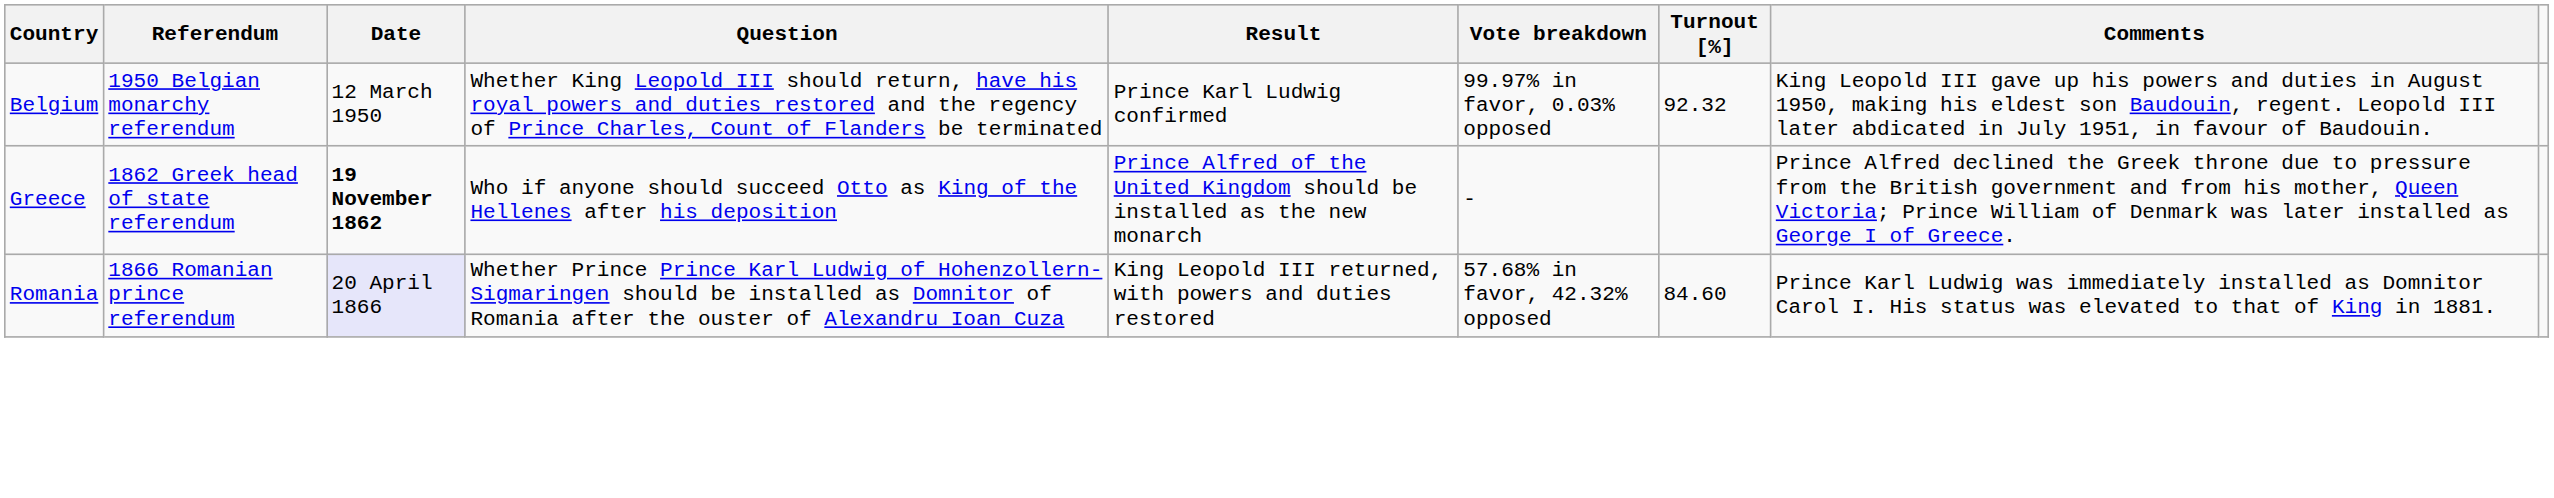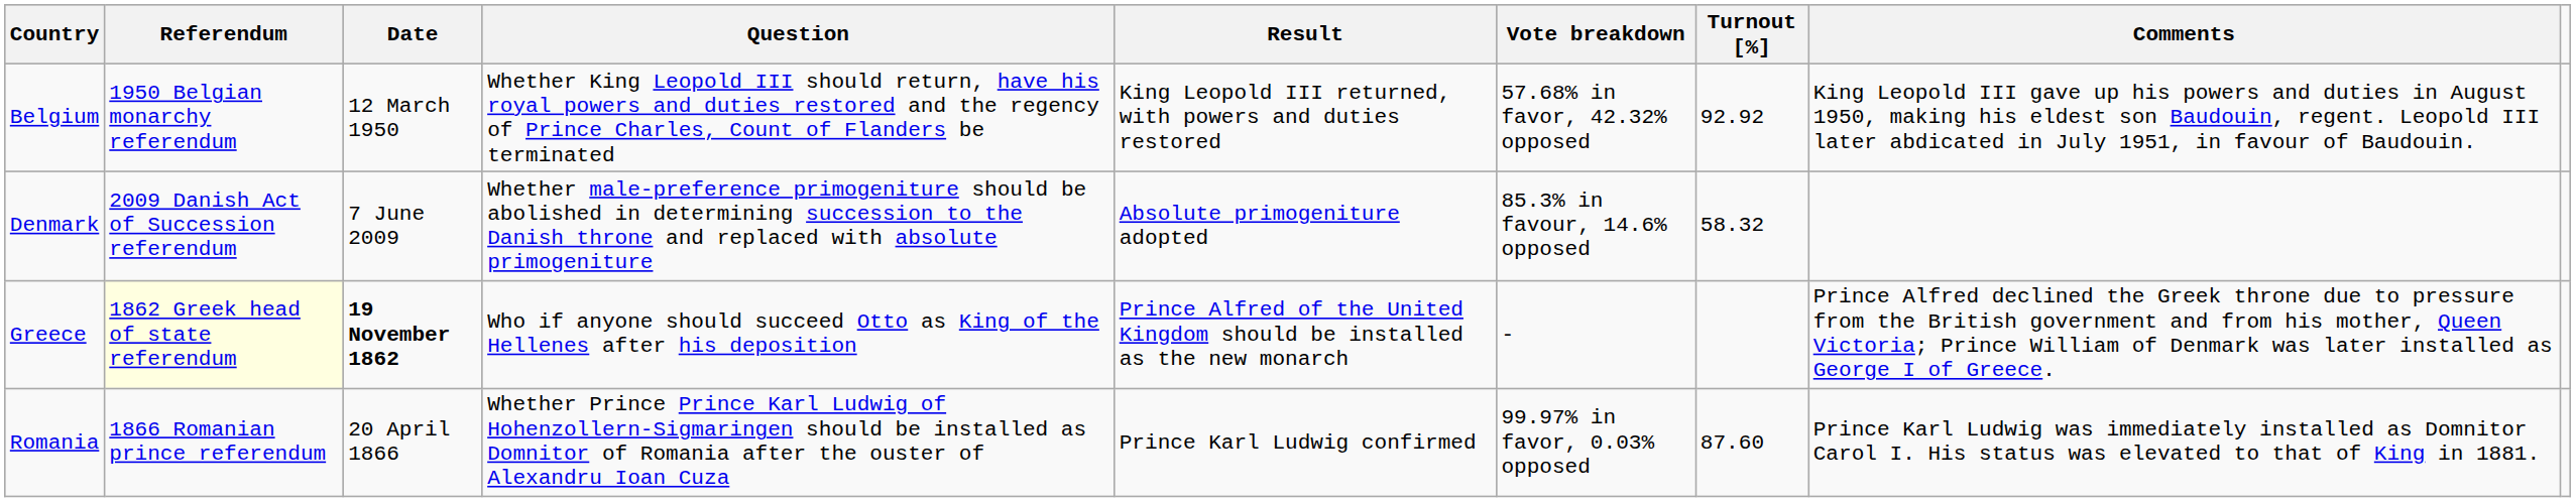Belgium | Result: Prince Karl Ludwig confirmed -> King Leopold III returned, with powers and duties restored
Belgium | Vote breakdown: 99.97% in favor, 0.03% opposed -> 57.68% in favor, 42.32% opposed
Belgium | Turnout [%]: 92.32 -> 92.92
+ row: Denmark | 2009 Danish Act of Succession referendum | 7 June 2009 | Whether male-preference primogeniture should be abolished in determining succession to the Danish throne and replaced with absolute primogeniture | Absolute primogeniture adopted | 85.3% in favour, 14.6% opposed | 58.32
Greece | Referendum: no background -> lightyellow background
Romania | Date: lavender background -> no background
Romania | Result: King Leopold III returned, with powers and duties restored -> Prince Karl Ludwig confirmed
Romania | Vote breakdown: 57.68% in favor, 42.32% opposed -> 99.97% in favor, 0.03% opposed
Romania | Turnout [%]: 84.60 -> 87.60
